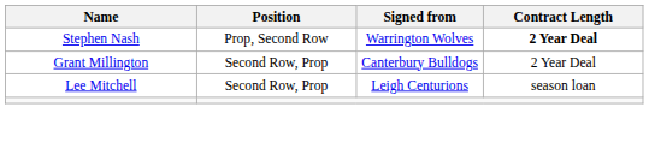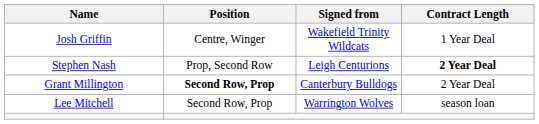+ row: Josh Griffin | Centre, Winger | Wakefield Trinity Wildcats | 1 Year Deal
Stephen Nash | Signed from: Warrington Wolves -> Leigh Centurions
Grant Millington | Position: normal -> bold
Lee Mitchell | Signed from: Leigh Centurions -> Warrington Wolves
